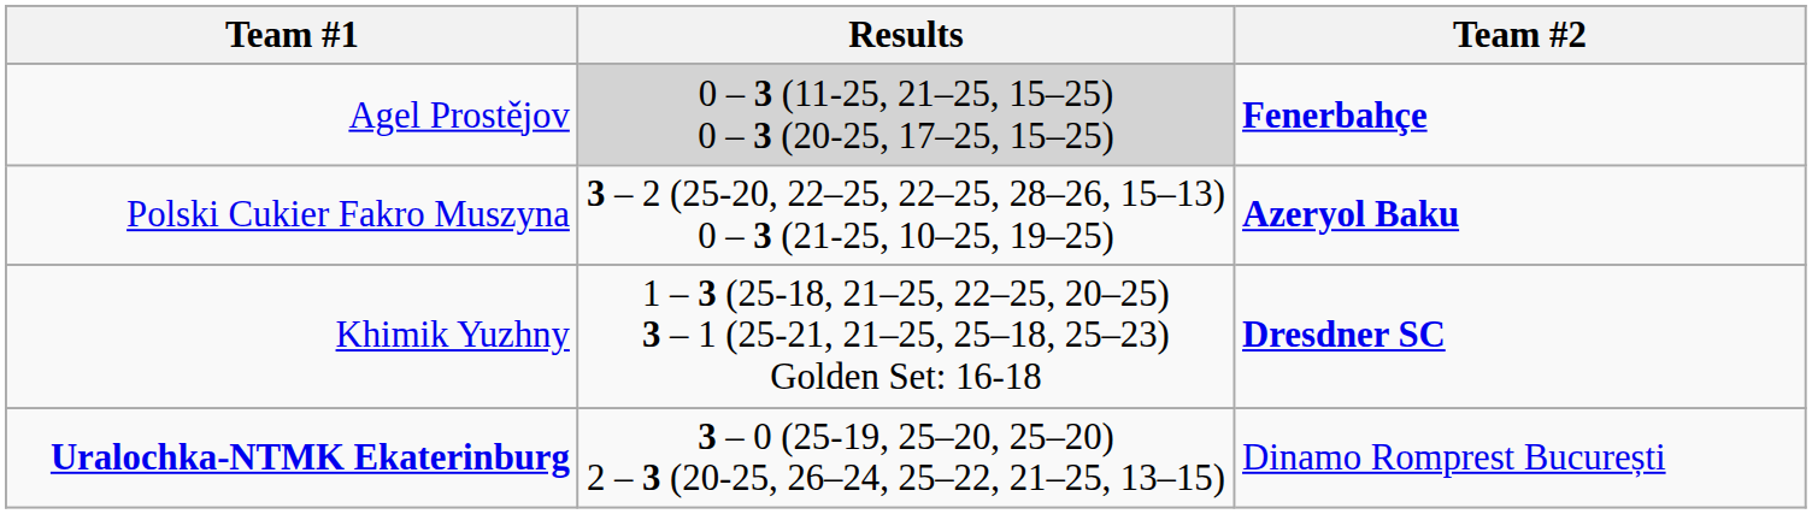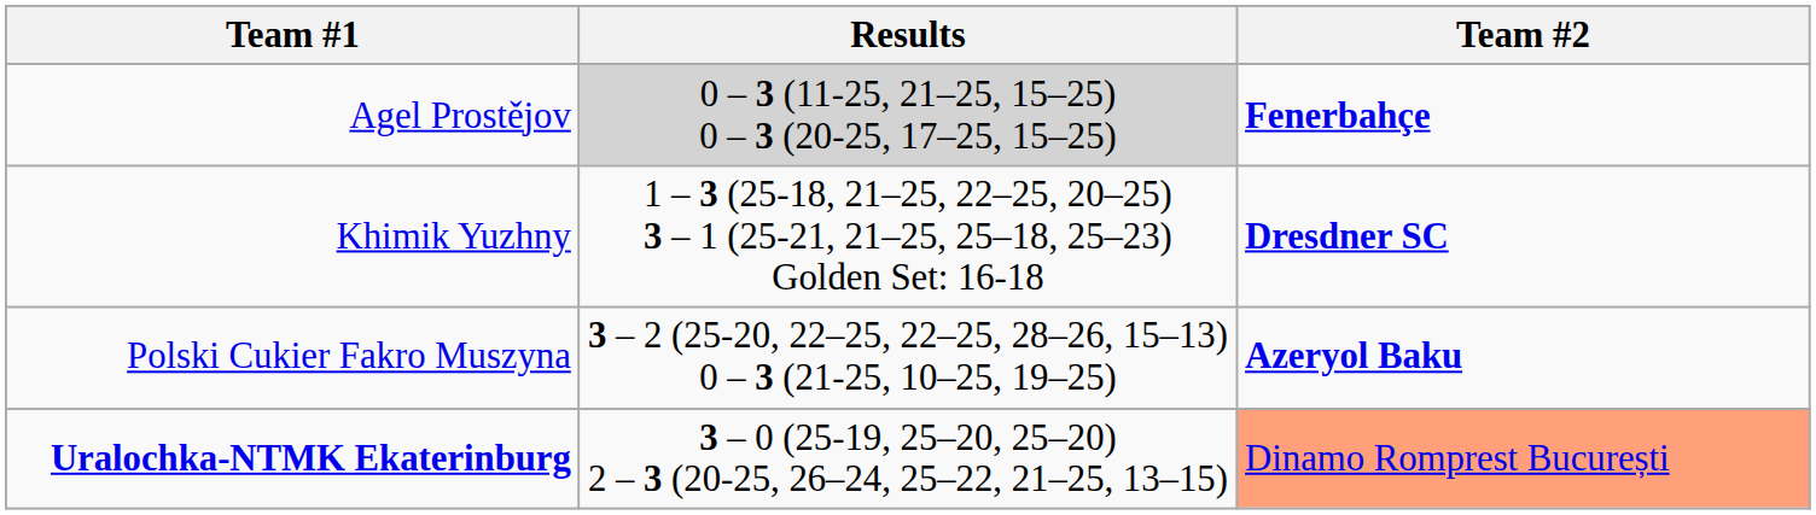rows swapped: Polski Cukier Fakro Muszyna <-> Khimik Yuzhny
Uralochka-NTMK Ekaterinburg | Team #2: no background -> lightsalmon background
